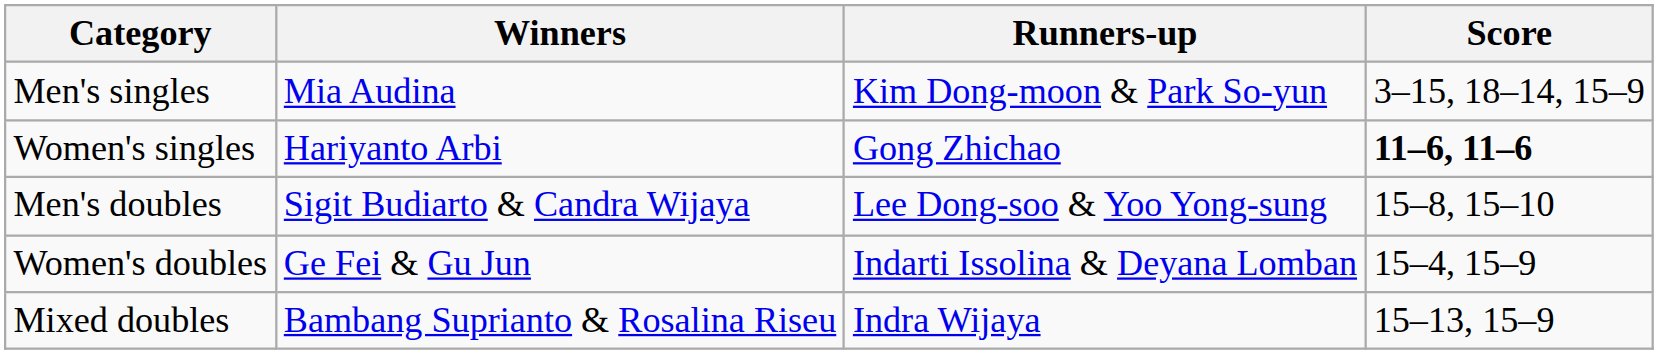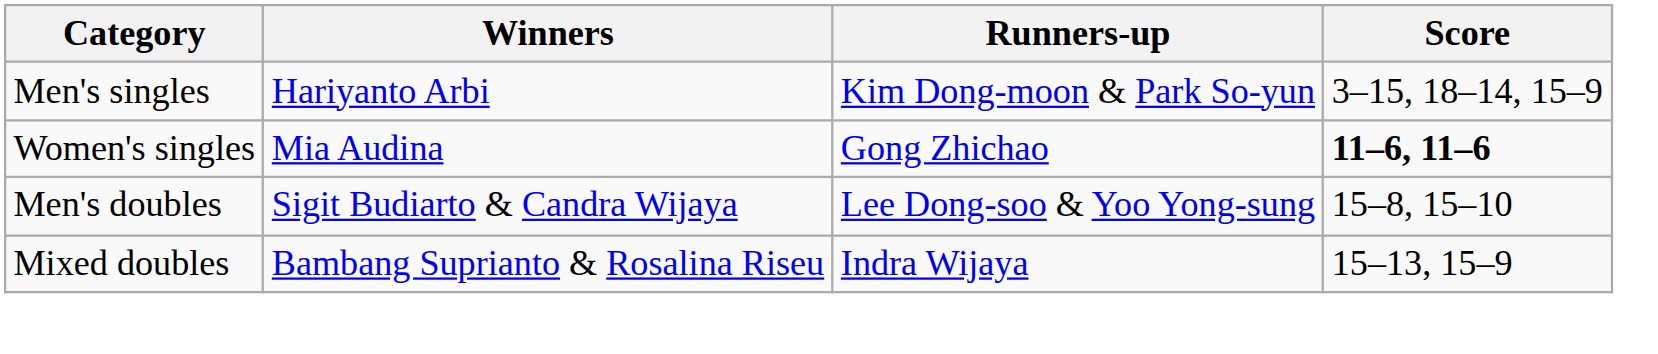Men's singles | Winners: Mia Audina -> Hariyanto Arbi
Women's singles | Winners: Hariyanto Arbi -> Mia Audina
- row: Women's doubles | Ge Fei & Gu Jun | Indarti Issolina & Deyana Lomban | 15–4, 15–9
